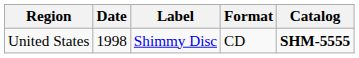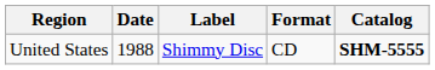United States | Date: 1998 -> 1988
